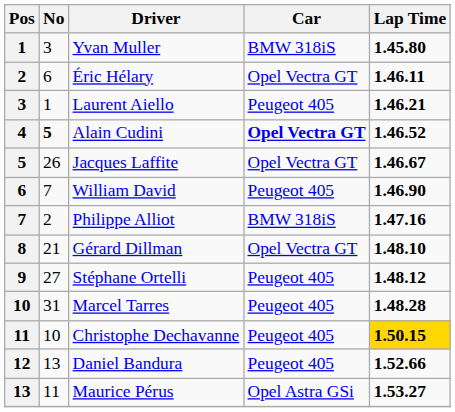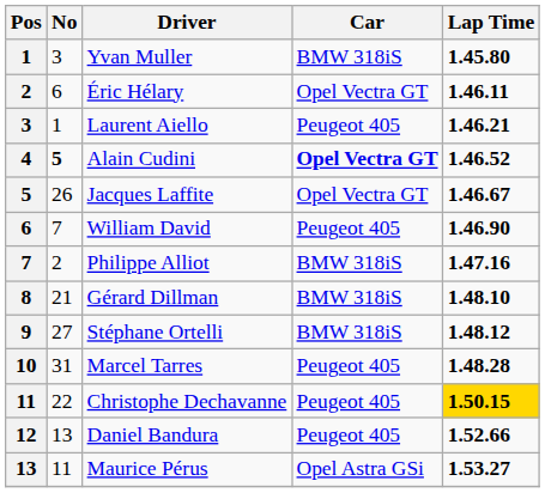Gérard Dillman | Car: Opel Vectra GT -> BMW 318iS
Stéphane Ortelli | Car: Peugeot 405 -> BMW 318iS
Christophe Dechavanne | No: 10 -> 22
